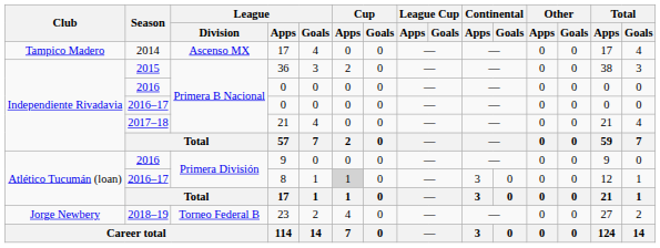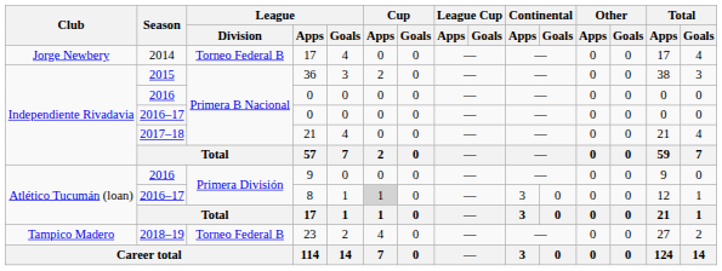2014 / 17 | Club: Tampico Madero -> Jorge Newbery
2014 / 17 | League / Division: Ascenso MX -> Torneo Federal B
23 | Club: Jorge Newbery -> Tampico Madero
